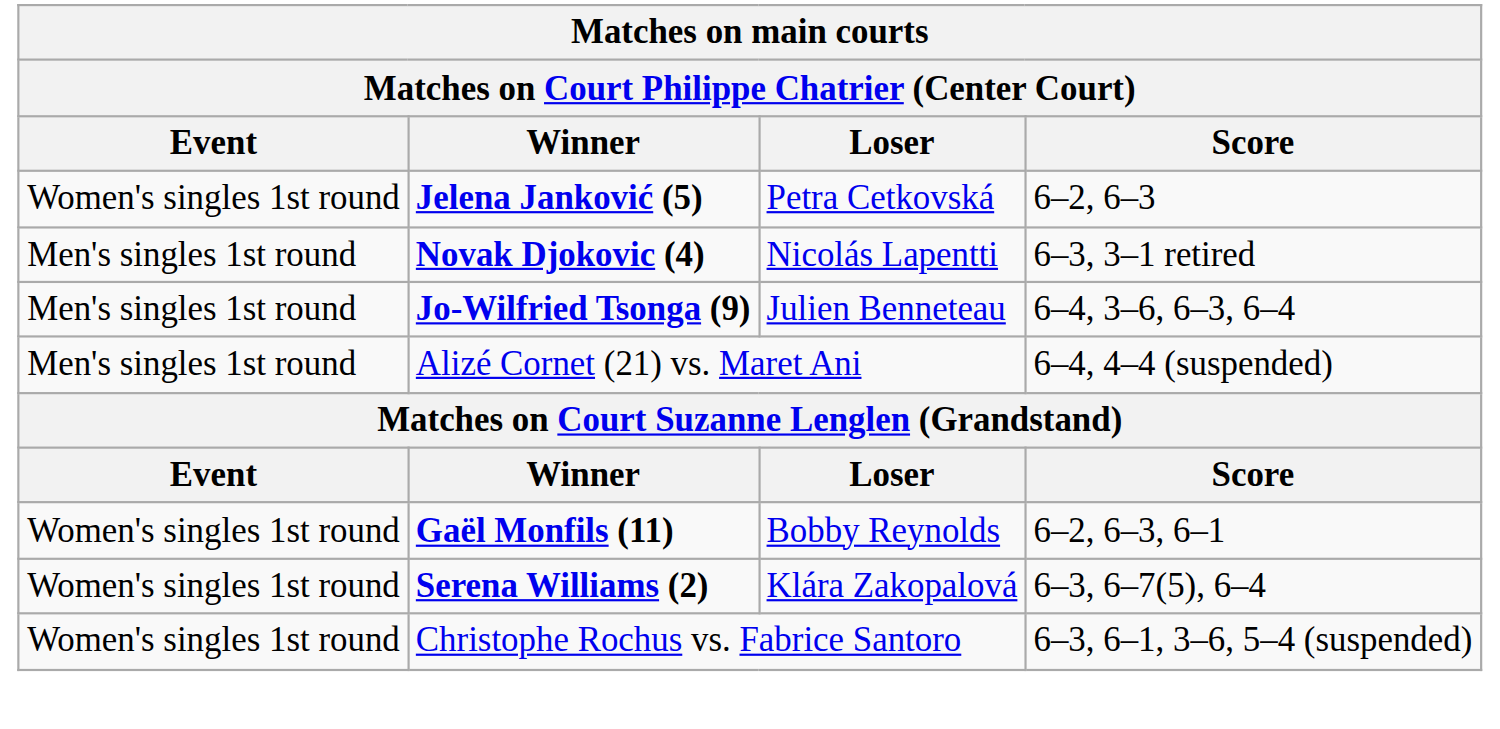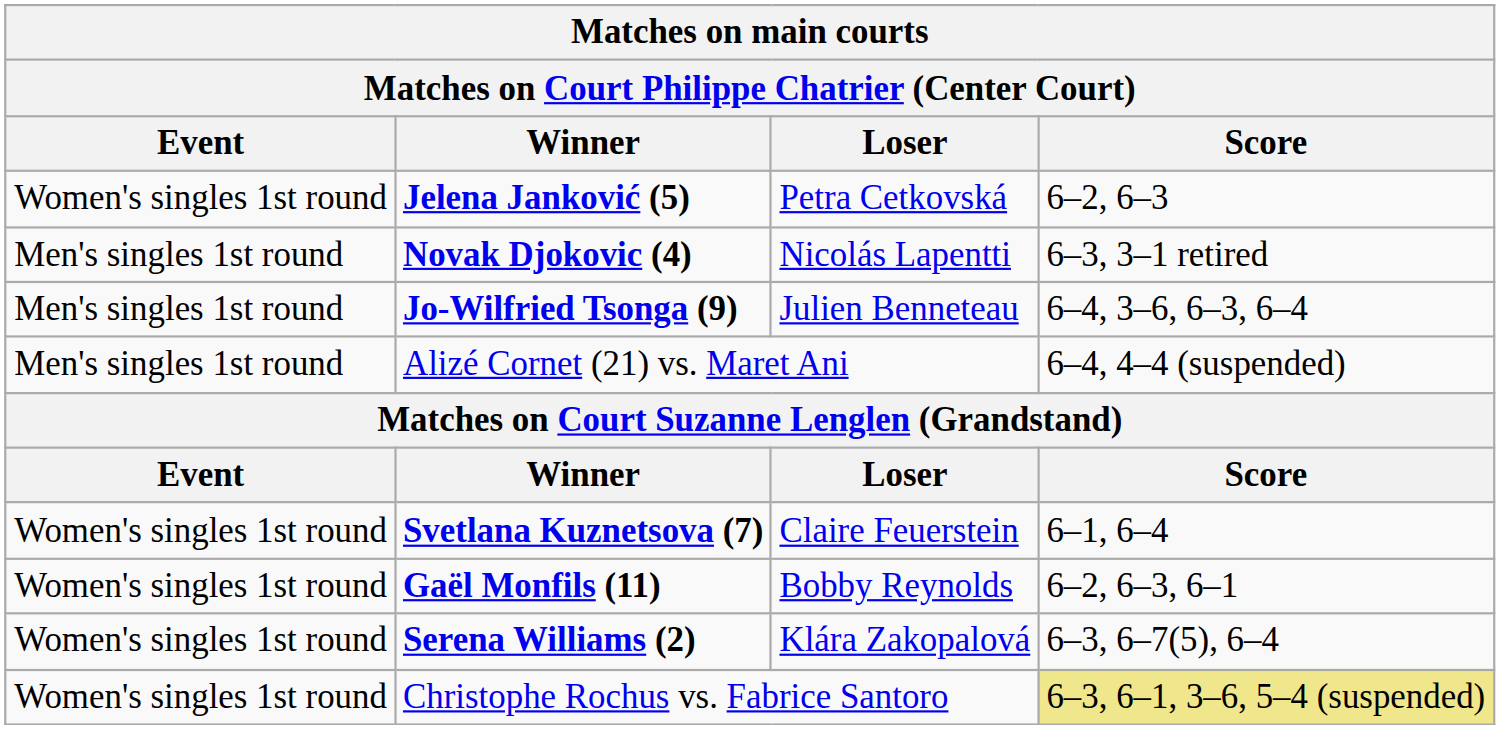+ row: Women's singles 1st round | Svetlana Kuznetsova (7) | Claire Feuerstein | 6–1, 6–4
Christophe Rochus vs. Fabrice Santoro | Score: no background -> khaki background
